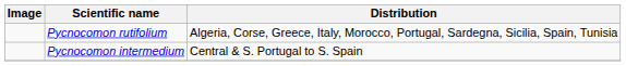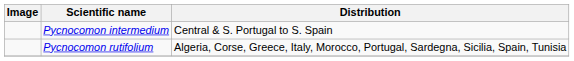rows swapped: Pycnocomon intermedium <-> Pycnocomon rutifolium
